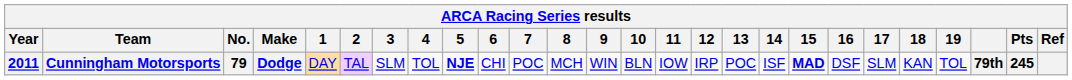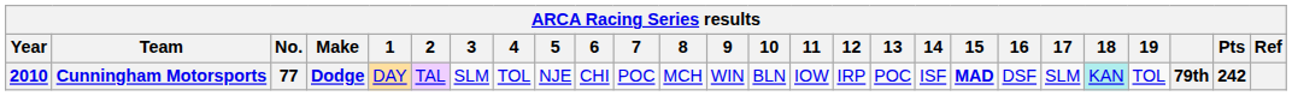Cunningham Motorsports | Year: 2011 -> 2010
Cunningham Motorsports | No.: 79 -> 77
Cunningham Motorsports | 5: bold -> normal
Cunningham Motorsports | 18: no background -> paleturquoise background
Cunningham Motorsports | Pts: 245 -> 242
